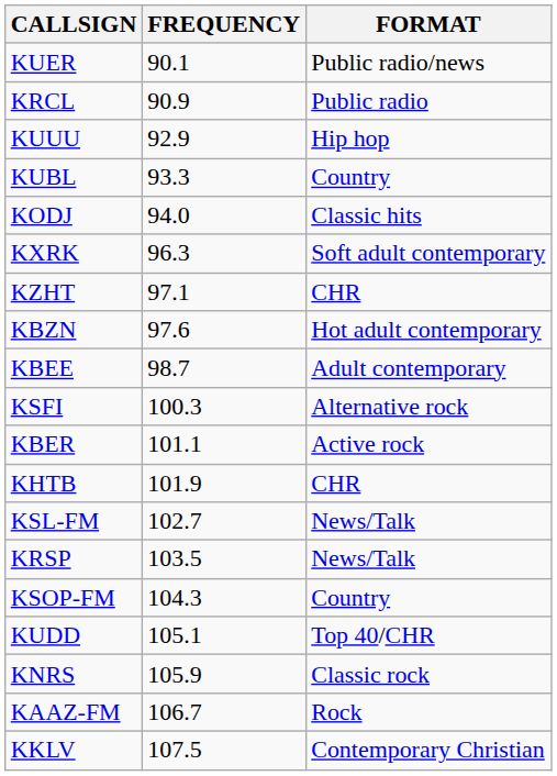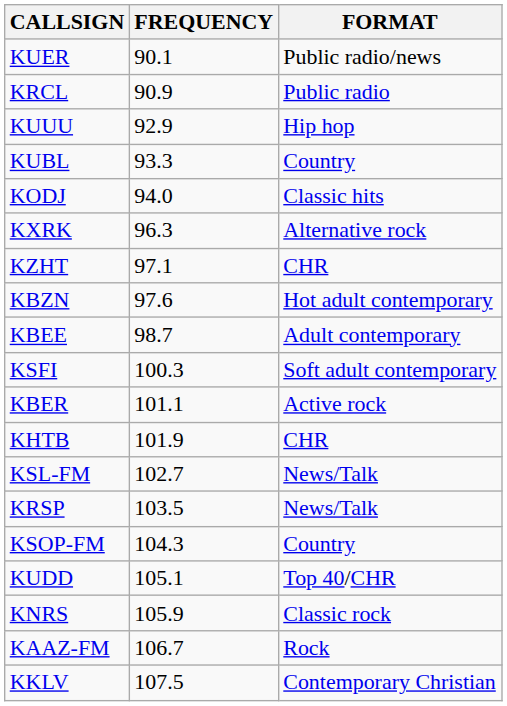KXRK | FORMAT: Soft adult contemporary -> Alternative rock
KSFI | FORMAT: Alternative rock -> Soft adult contemporary
